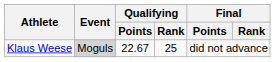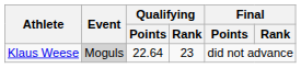Klaus Weese | Qualifying / Points: 22.67 -> 22.64
Klaus Weese | Qualifying / Rank: 25 -> 23
